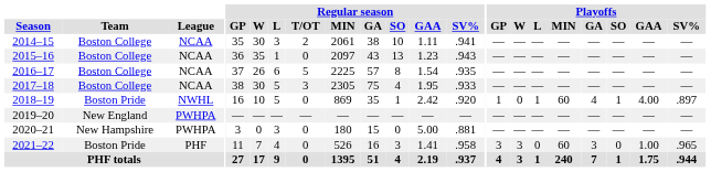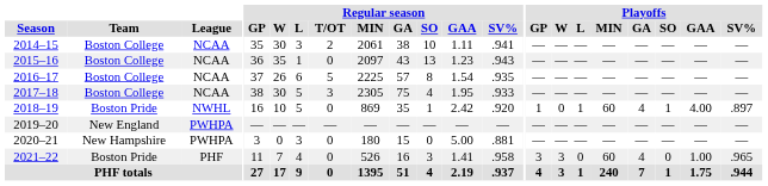2021–22 | Playoffs / GA: 3 -> 4
